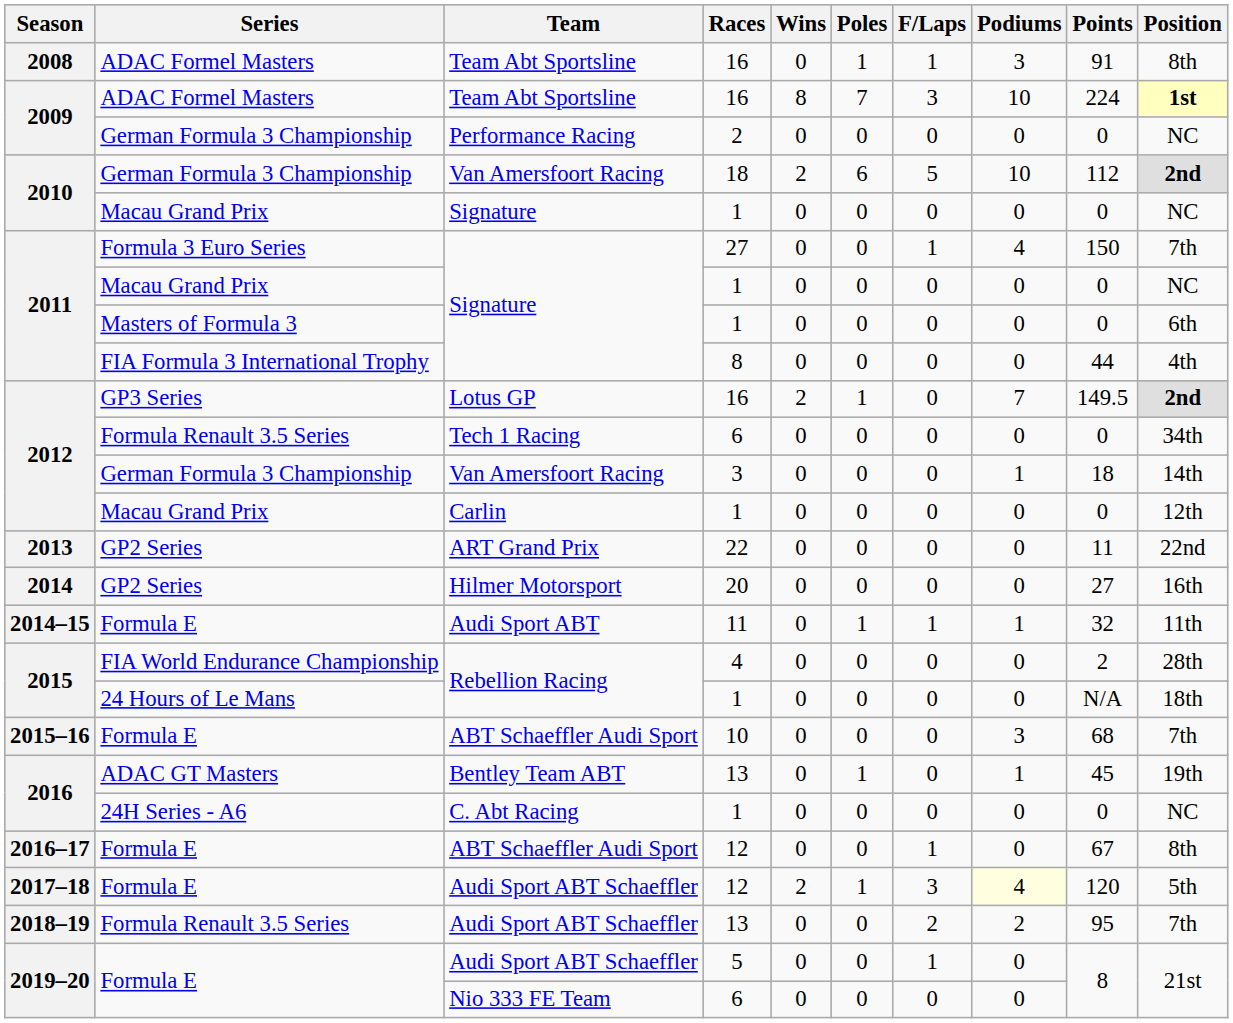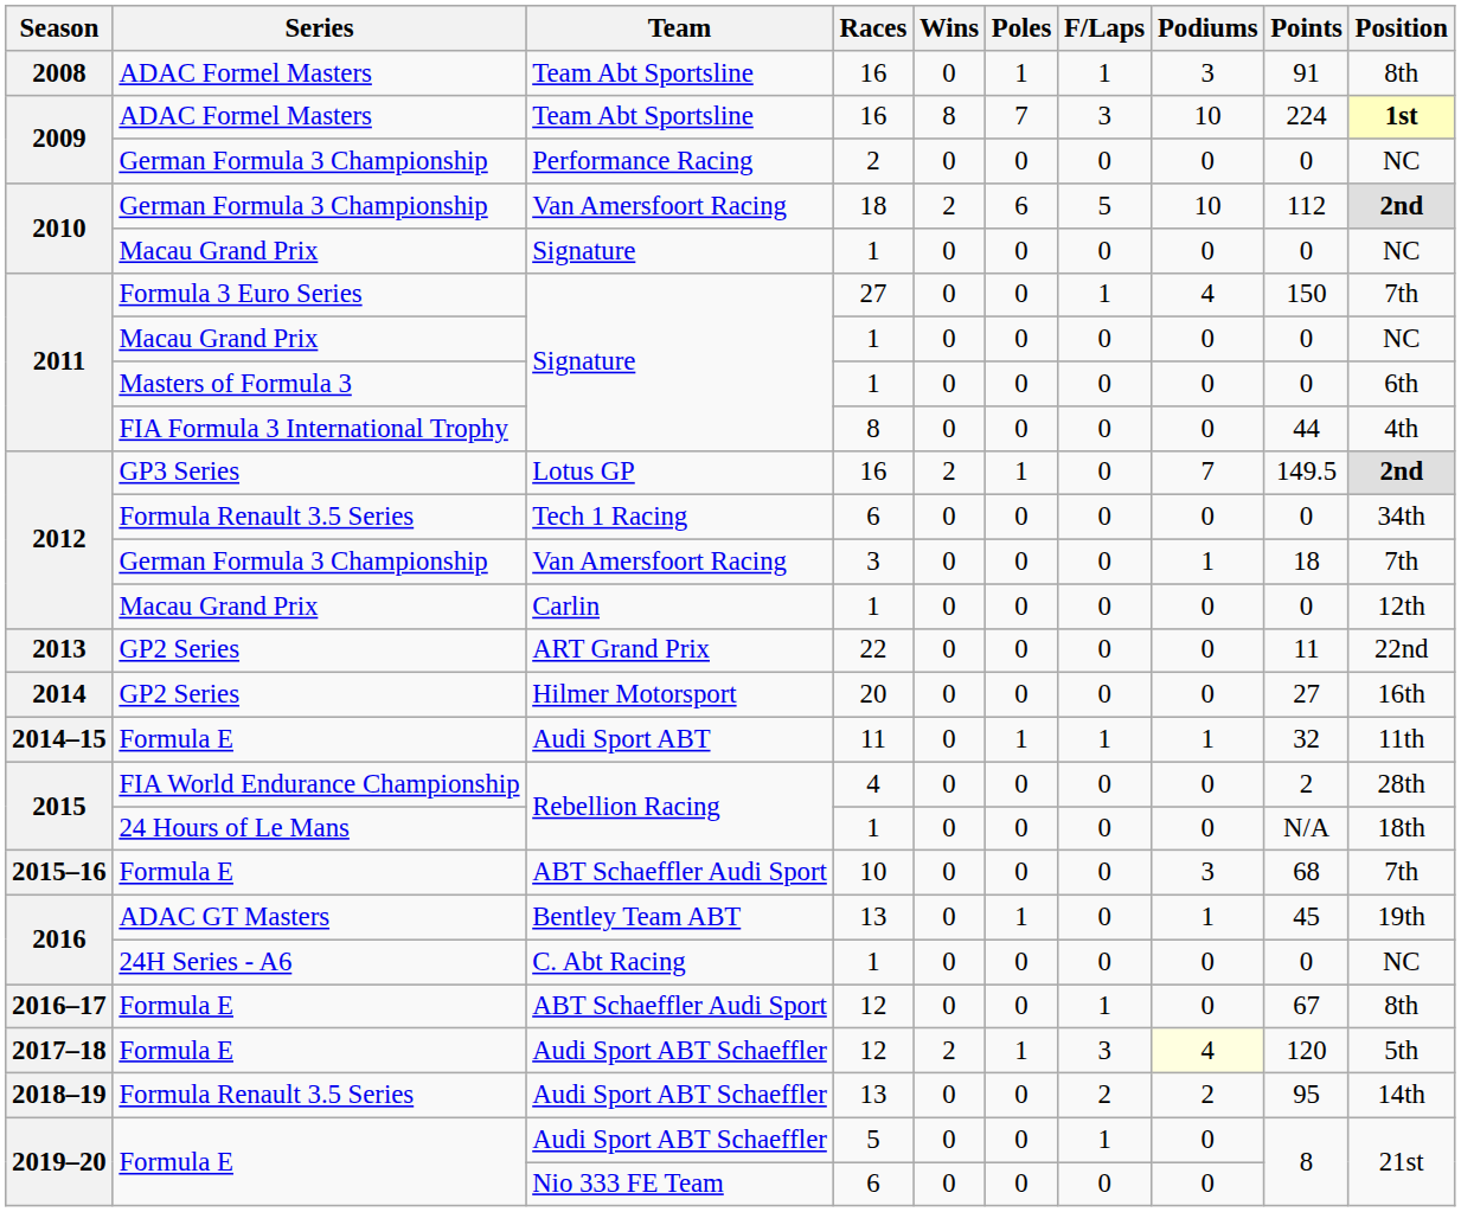Van Amersfoort Racing / 3 | Position: 14th -> 7th
Audi Sport ABT Schaeffler / 13 | Position: 7th -> 14th
